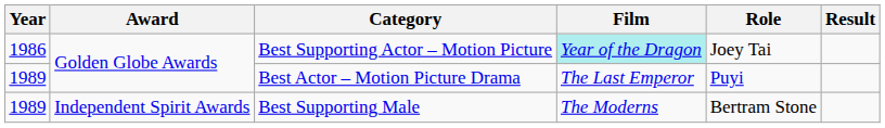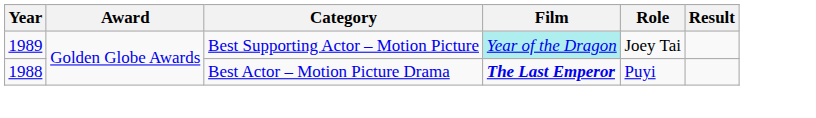Best Supporting Actor – Motion Picture | Year: 1986 -> 1989
Best Actor – Motion Picture Drama | Year: 1989 -> 1988
Best Actor – Motion Picture Drama | Film: normal -> bold
- row: 1989 | Independent Spirit Awards | Best Supporting Male | The Moderns | Bertram Stone
